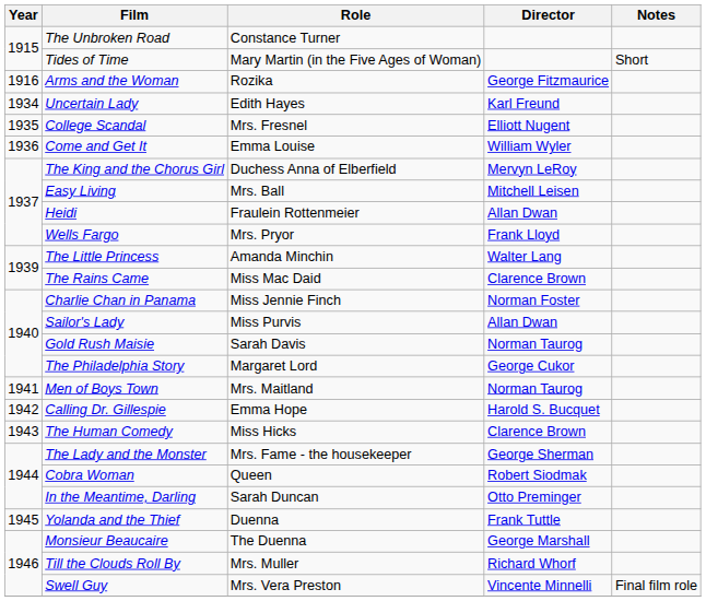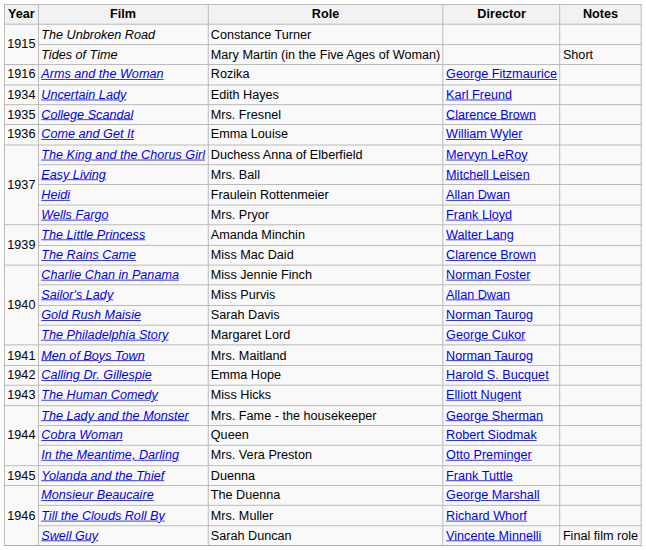College Scandal | Director: Elliott Nugent -> Clarence Brown
The Human Comedy | Director: Clarence Brown -> Elliott Nugent
In the Meantime, Darling | Role: Sarah Duncan -> Mrs. Vera Preston
Swell Guy | Role: Mrs. Vera Preston -> Sarah Duncan
